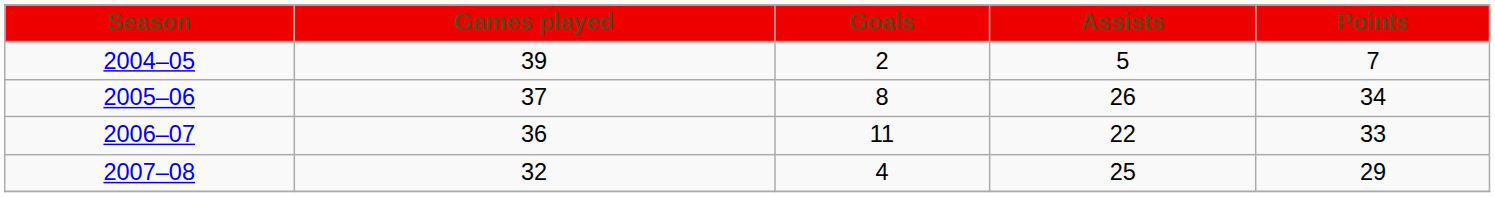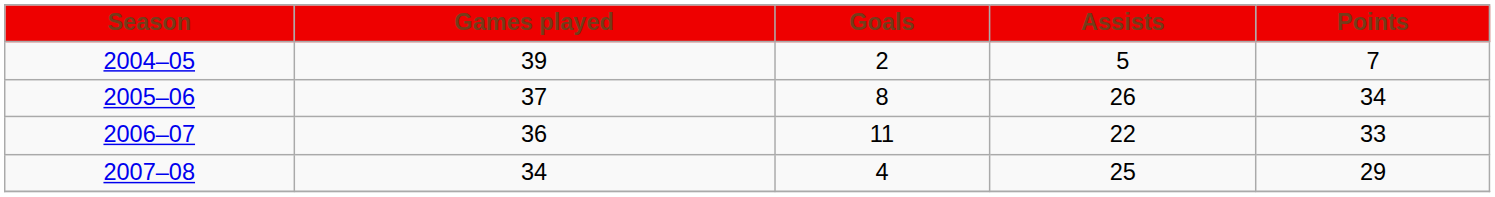2007–08 | Games played: 32 -> 34
